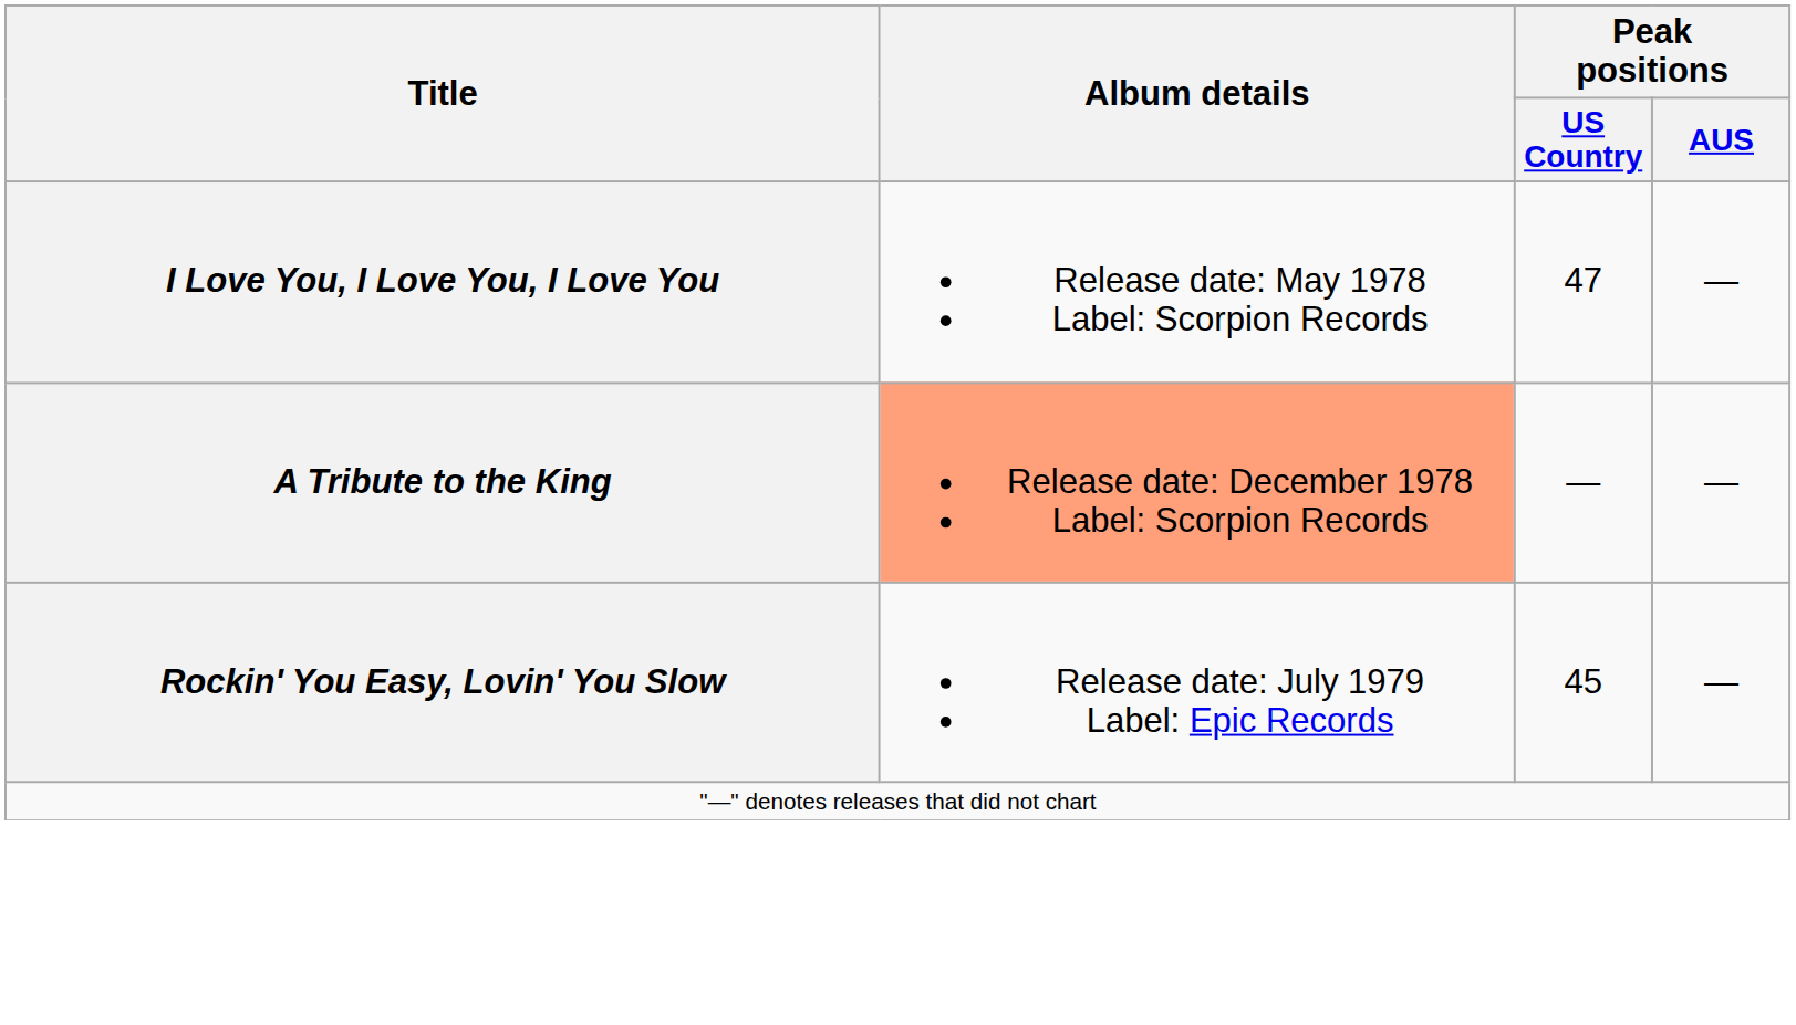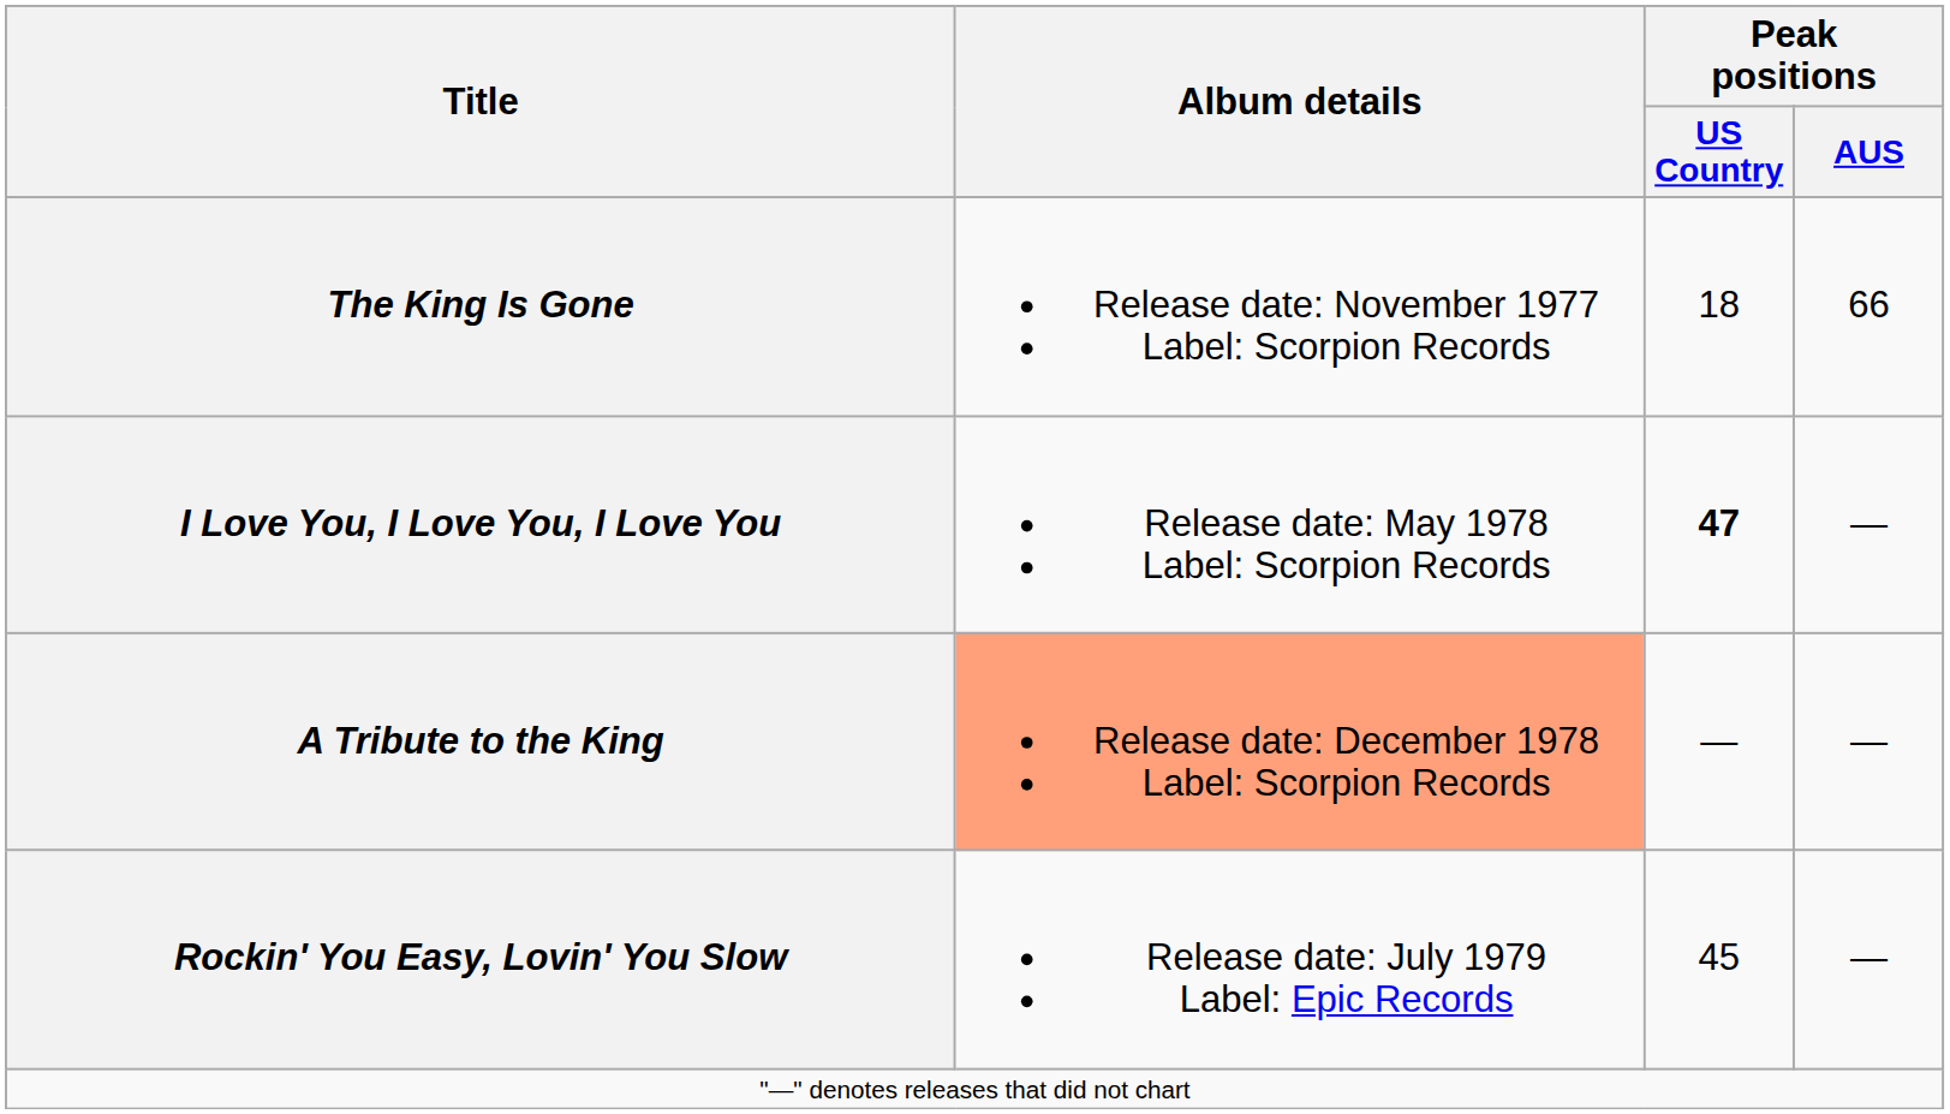+ row: The King Is Gone | Release date: November 1977 Label: Scorpion Records | 18 | 66
I Love You, I Love You, I Love You | Peak positions / US Country: normal -> bold
